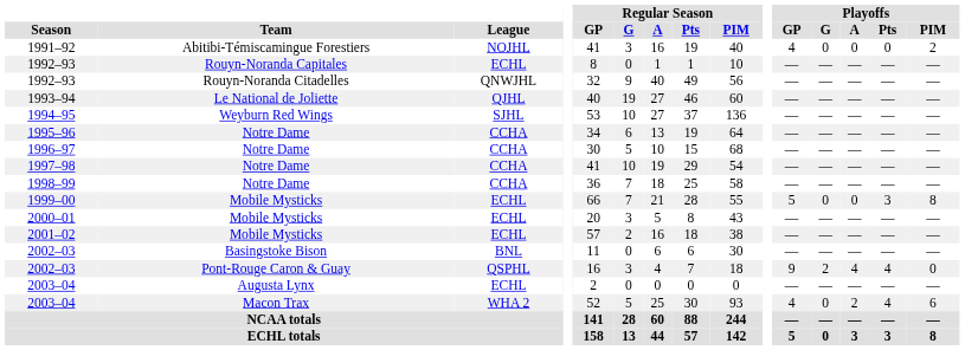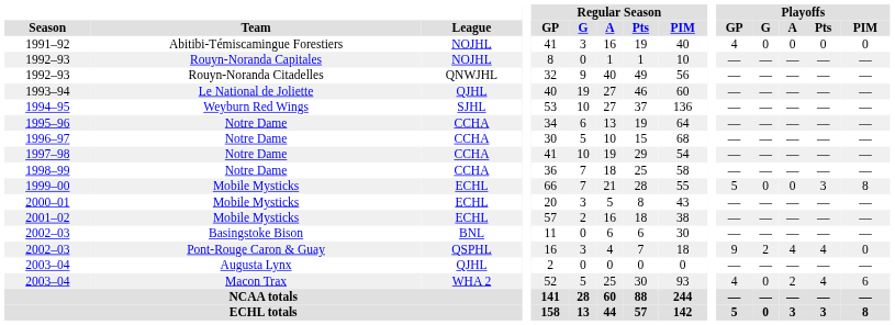1991–92 | Playoffs / PIM: 2 -> 0
1992–93 / Rouyn-Noranda Capitales | League: ECHL -> NOJHL
2003–04 / Augusta Lynx | League: ECHL -> QJHL
